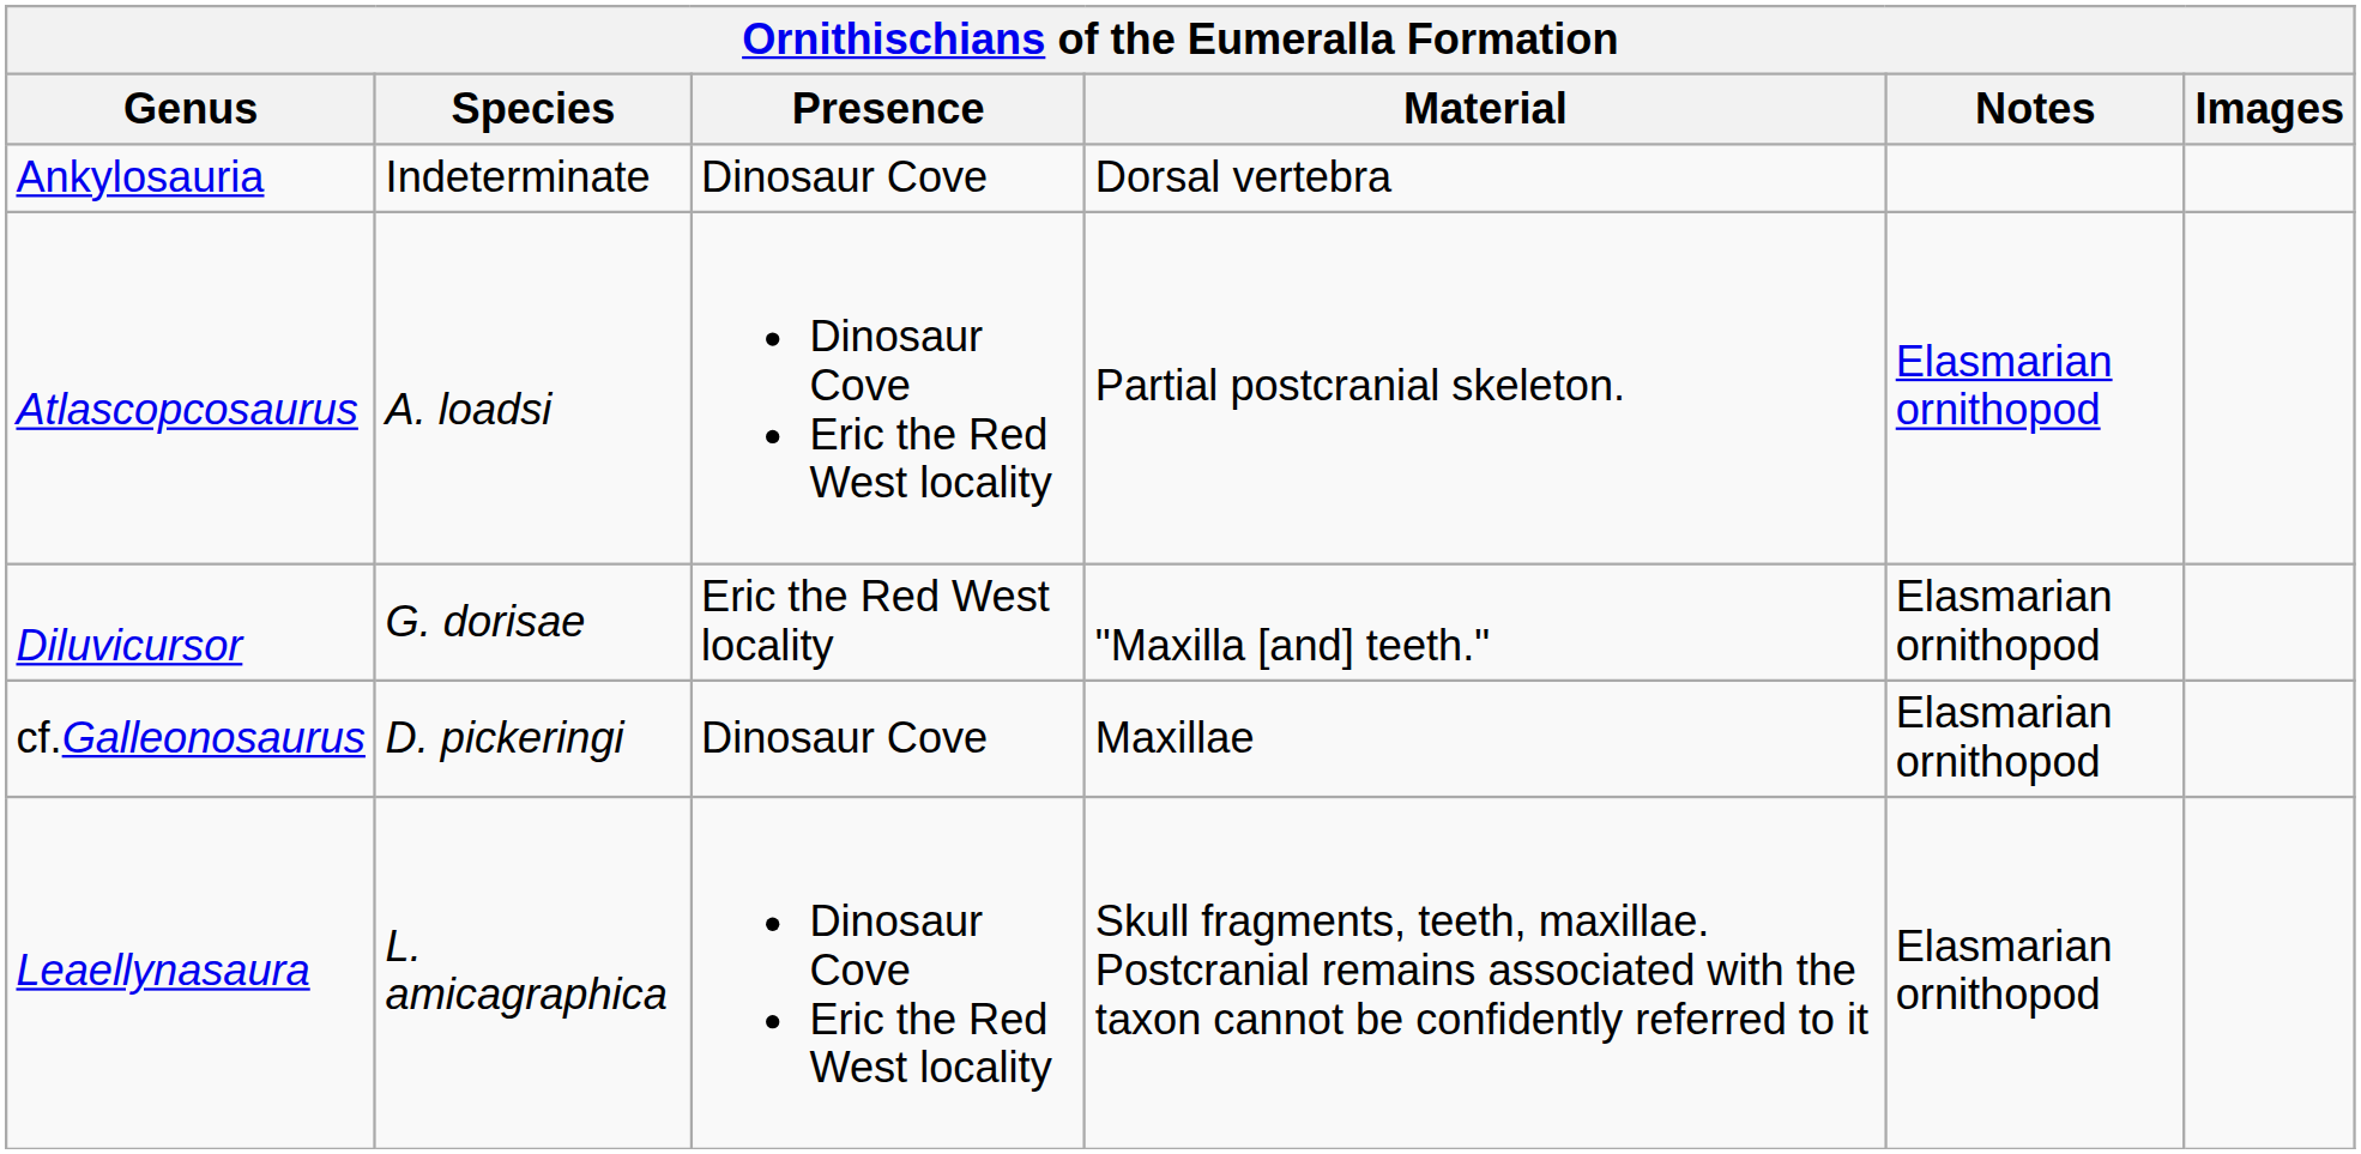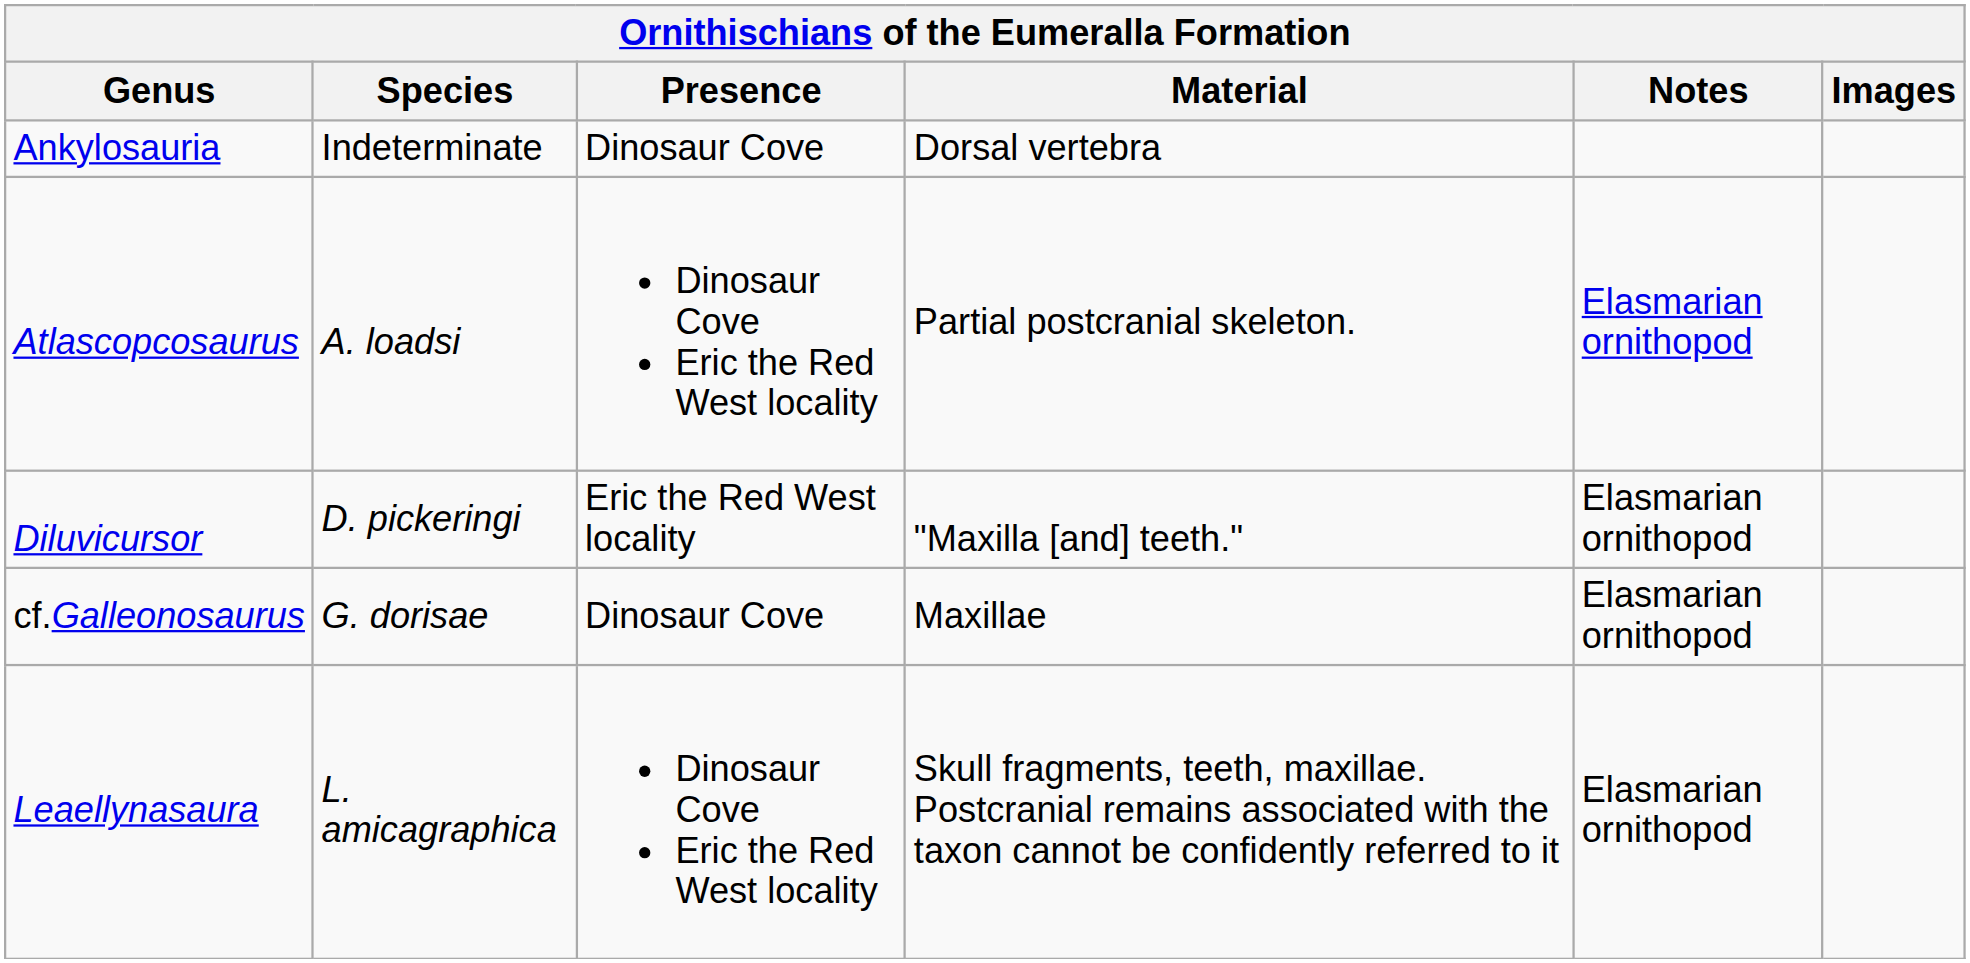Diluvicursor | Species: G. dorisae -> D. pickeringi
cf.Galleonosaurus | Species: D. pickeringi -> G. dorisae
